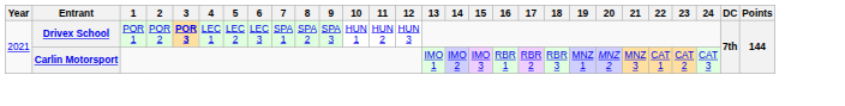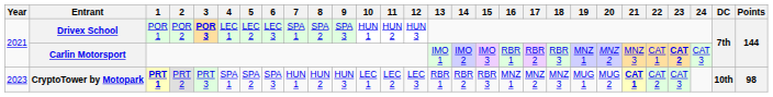Carlin Motorsport | 23: normal -> bold
+ row: 2023 | CryptoTower by Motopark | PRT 1 | PRT 2 | PRT 3 | SPA 1 | SPA 2 | SPA 3 | HUN 1 | HUN 2 | HUN 3 | LEC 1 | LEC 2 | LEC 3 | RBR 1 | RBR 2 | RBR 3 | MNZ 1 | MNZ 2 | MNZ 3 | MUG 1 | MUG 2 | CAT 1 | CAT 2 | CAT 3 | 10th | 98
